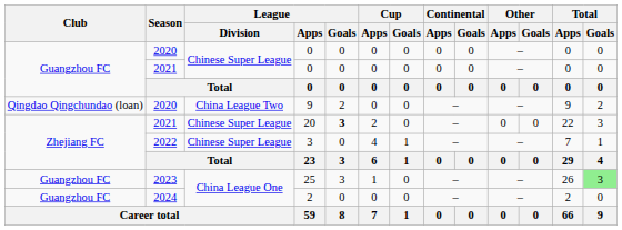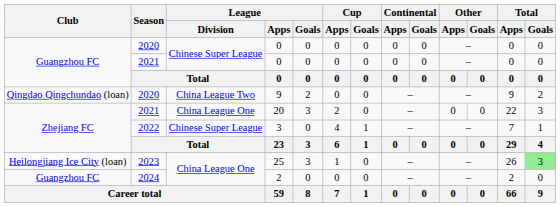20 | League / Division: Chinese Super League -> China League One
20 | League / Goals: bold -> normal
25 | Club: Guangzhou FC -> Heilongjiang Ice City (loan)
